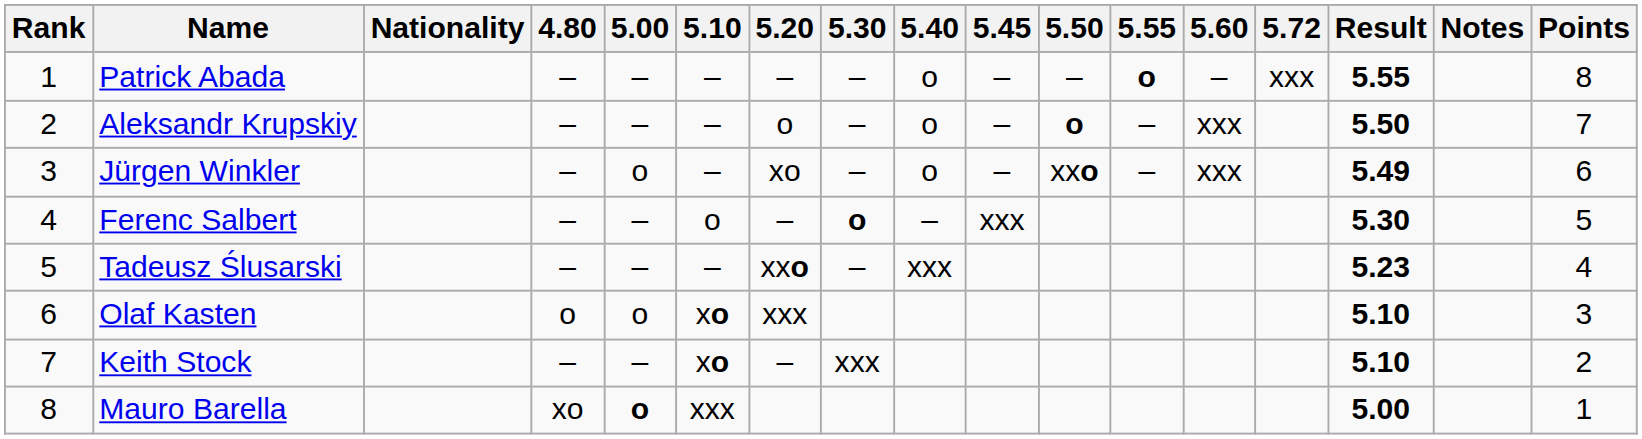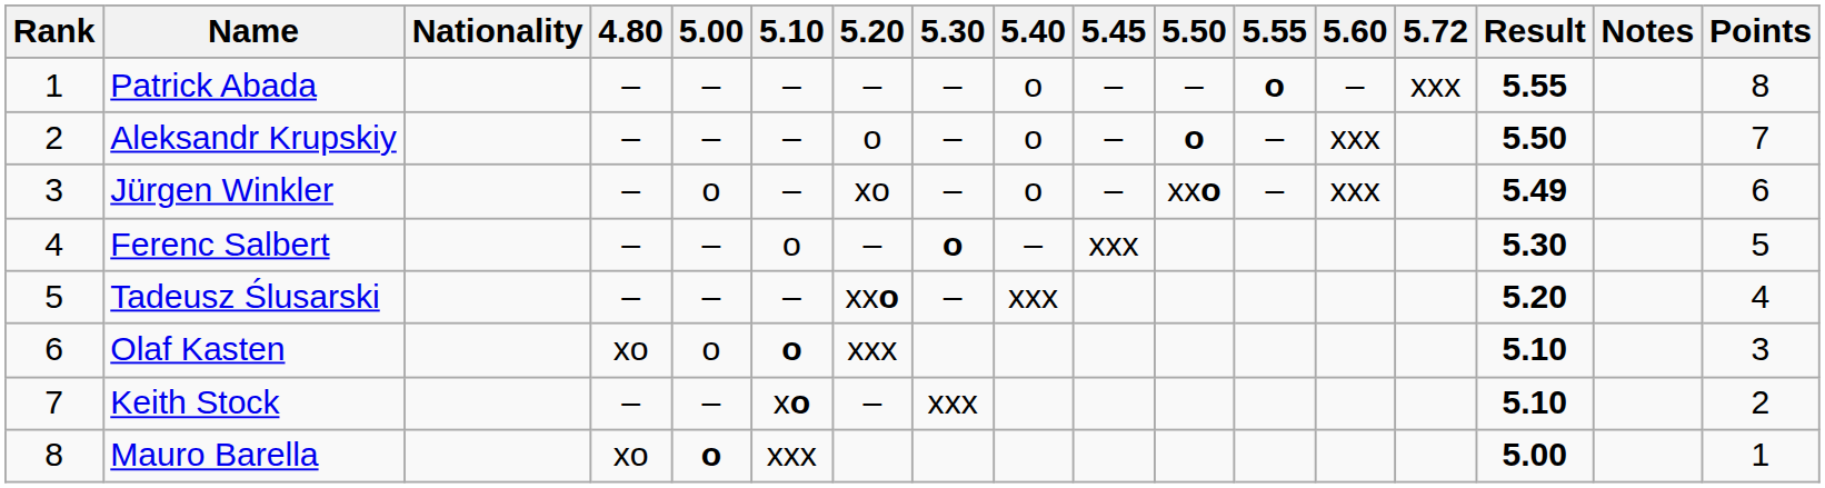Tadeusz Ślusarski | Result: 5.23 -> 5.20
Olaf Kasten | 4.80: o -> xo
Olaf Kasten | 5.10: xo -> o
